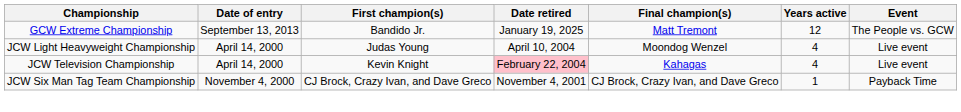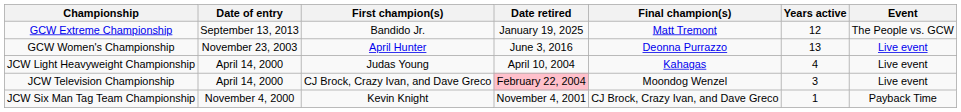+ row: GCW Women's Championship | November 23, 2003 | April Hunter | June 3, 2016 | Deonna Purrazzo | 13 | Live event
JCW Light Heavyweight Championship | Final champion(s): Moondog Wenzel -> Kahagas
JCW Television Championship | First champion(s): Kevin Knight -> CJ Brock, Crazy Ivan, and Dave Greco
JCW Television Championship | Final champion(s): Kahagas -> Moondog Wenzel
JCW Television Championship | Years active: 4 -> 3
JCW Six Man Tag Team Championship | First champion(s): CJ Brock, Crazy Ivan, and Dave Greco -> Kevin Knight
